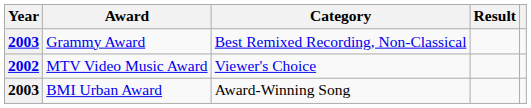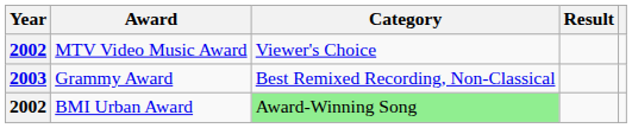rows swapped: MTV Video Music Award <-> Grammy Award
BMI Urban Award | Year: 2003 -> 2002
BMI Urban Award | Category: no background -> lightgreen background
